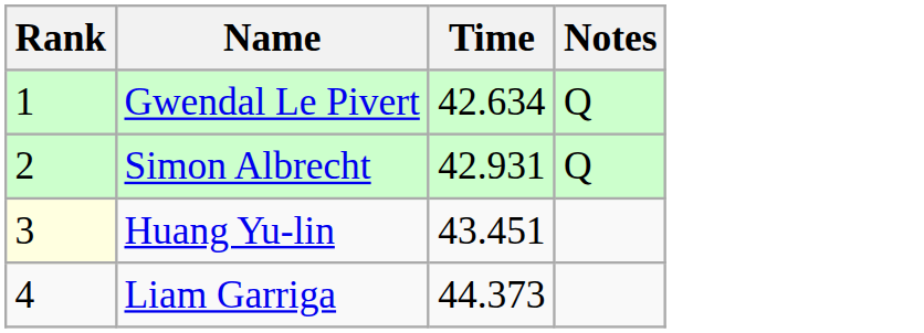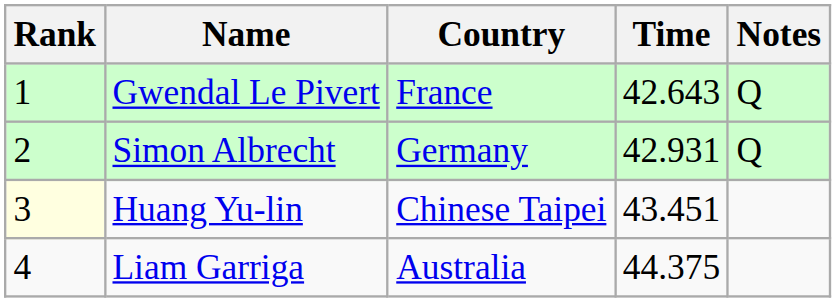+ column: Country | France | Germany | Chinese Taipei | Australia
Gwendal Le Pivert | Time: 42.634 -> 42.643
Liam Garriga | Time: 44.373 -> 44.375
